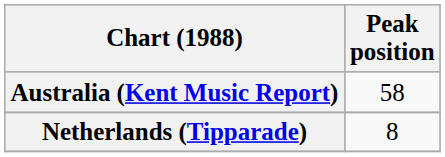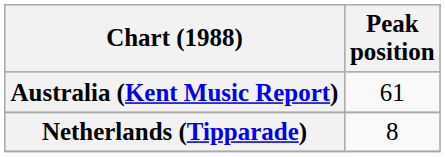Australia (Kent Music Report) | Peak position: 58 -> 61
